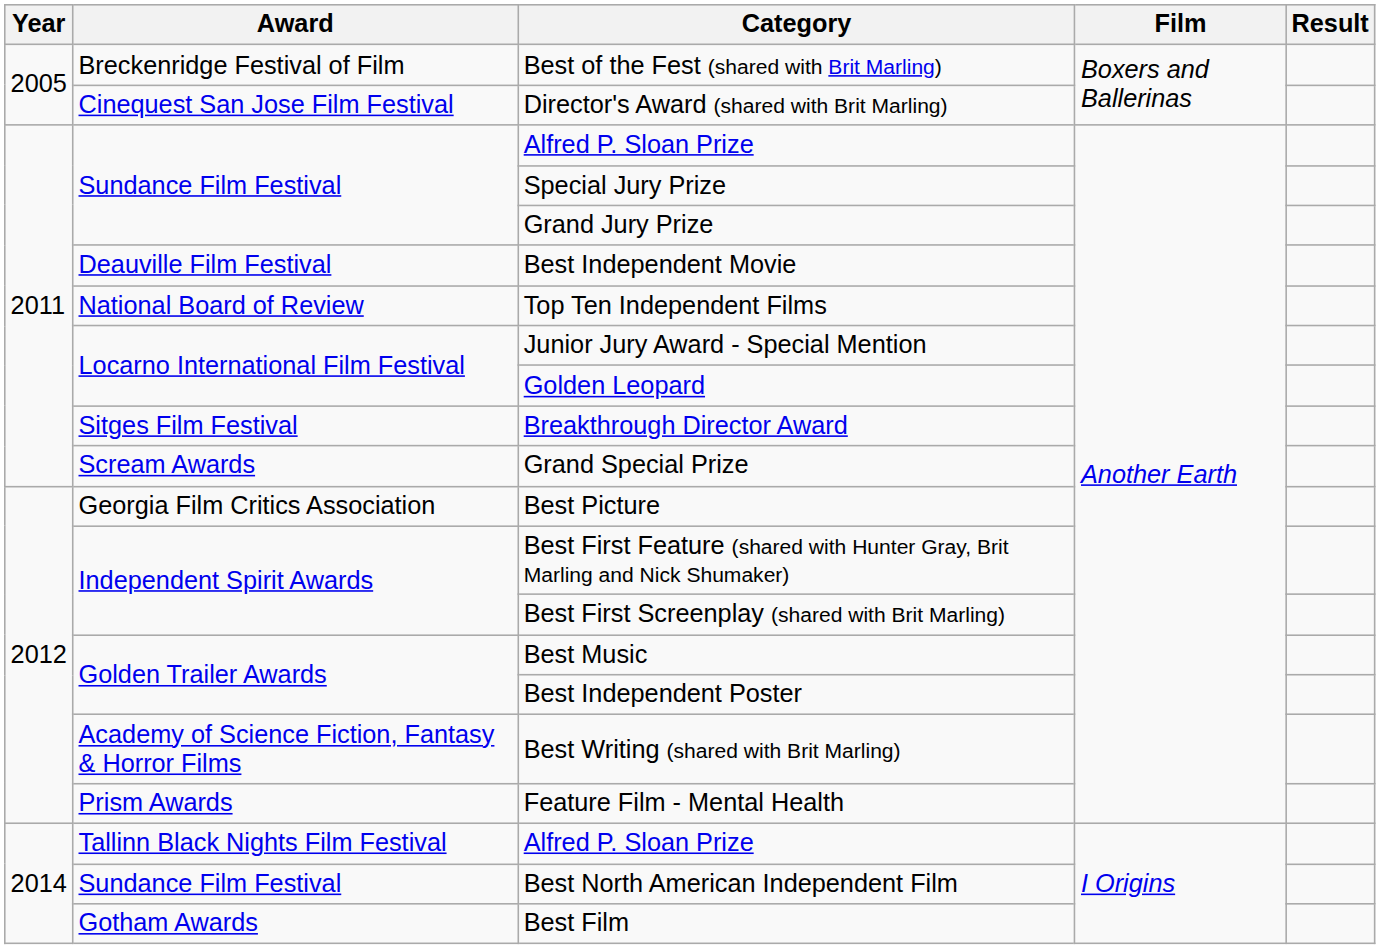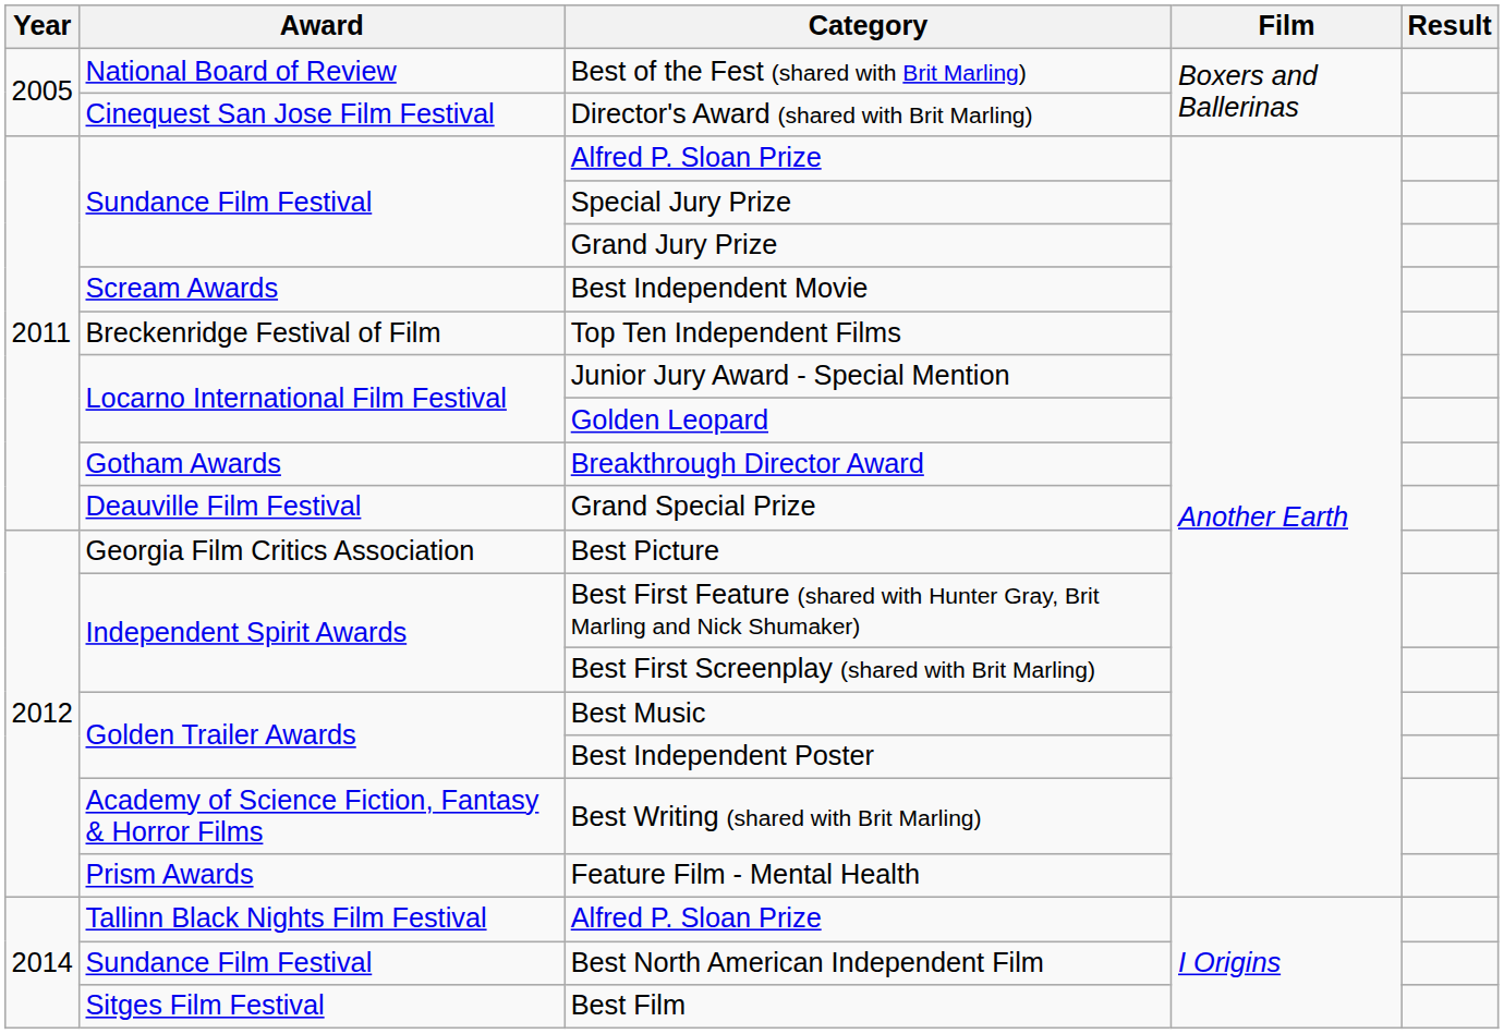Best of the Fest (shared with Brit Marling) | Award: Breckenridge Festival of Film -> National Board of Review
Best Independent Movie | Award: Deauville Film Festival -> Scream Awards
Top Ten Independent Films | Award: National Board of Review -> Breckenridge Festival of Film
Breakthrough Director Award | Award: Sitges Film Festival -> Gotham Awards
Grand Special Prize | Award: Scream Awards -> Deauville Film Festival
Best Film | Award: Gotham Awards -> Sitges Film Festival
